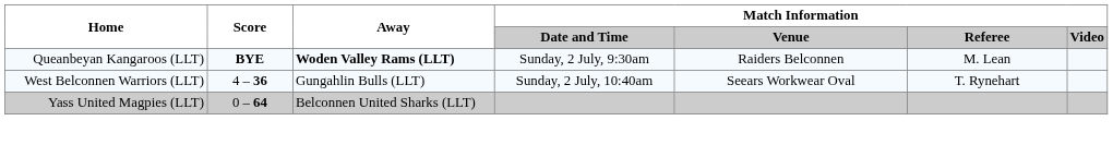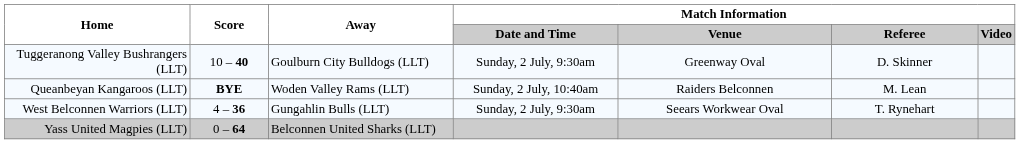+ row: Tuggeranong Valley Bushrangers (LLT) | 10 – 40 | Goulburn City Bulldogs (LLT) | Sunday, 2 July, 9:30am | Greenway Oval | D. Skinner
Queanbeyan Kangaroos (LLT) | Away: bold -> normal
Queanbeyan Kangaroos (LLT) | Match Information / Date and Time: Sunday, 2 July, 9:30am -> Sunday, 2 July, 10:40am
West Belconnen Warriors (LLT) | Match Information / Date and Time: Sunday, 2 July, 10:40am -> Sunday, 2 July, 9:30am
